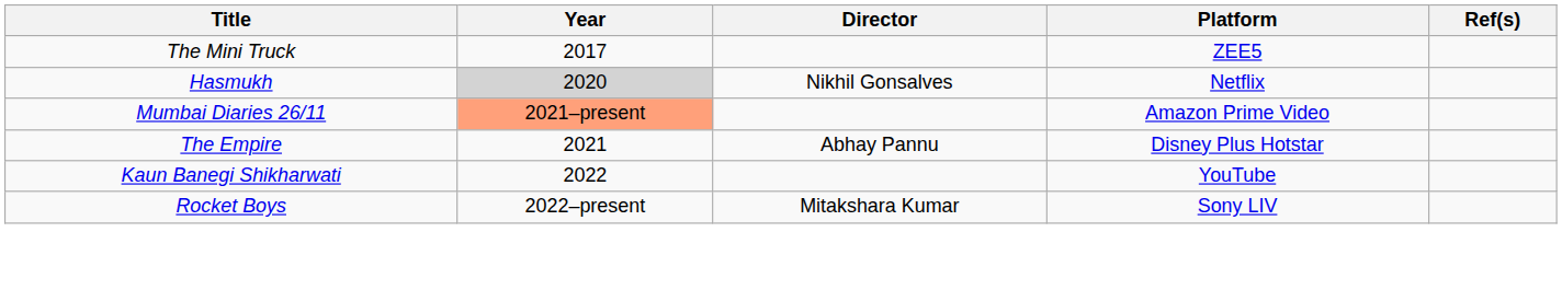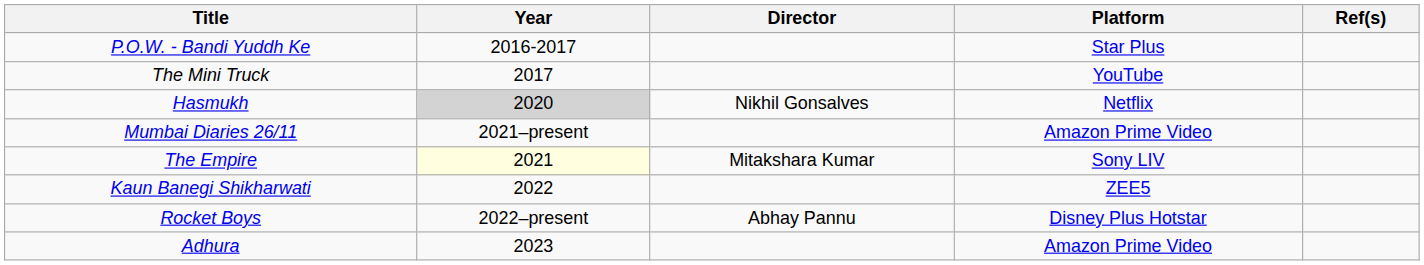+ row: P.O.W. - Bandi Yuddh Ke | 2016-2017 | Star Plus
The Mini Truck | Platform: ZEE5 -> YouTube
Mumbai Diaries 26/11 | Year: lightsalmon background -> no background
The Empire | Year: no background -> lightyellow background
The Empire | Director: Abhay Pannu -> Mitakshara Kumar
The Empire | Platform: Disney Plus Hotstar -> Sony LIV
Kaun Banegi Shikharwati | Platform: YouTube -> ZEE5
Rocket Boys | Director: Mitakshara Kumar -> Abhay Pannu
Rocket Boys | Platform: Sony LIV -> Disney Plus Hotstar
+ row: Adhura | 2023 | Amazon Prime Video
